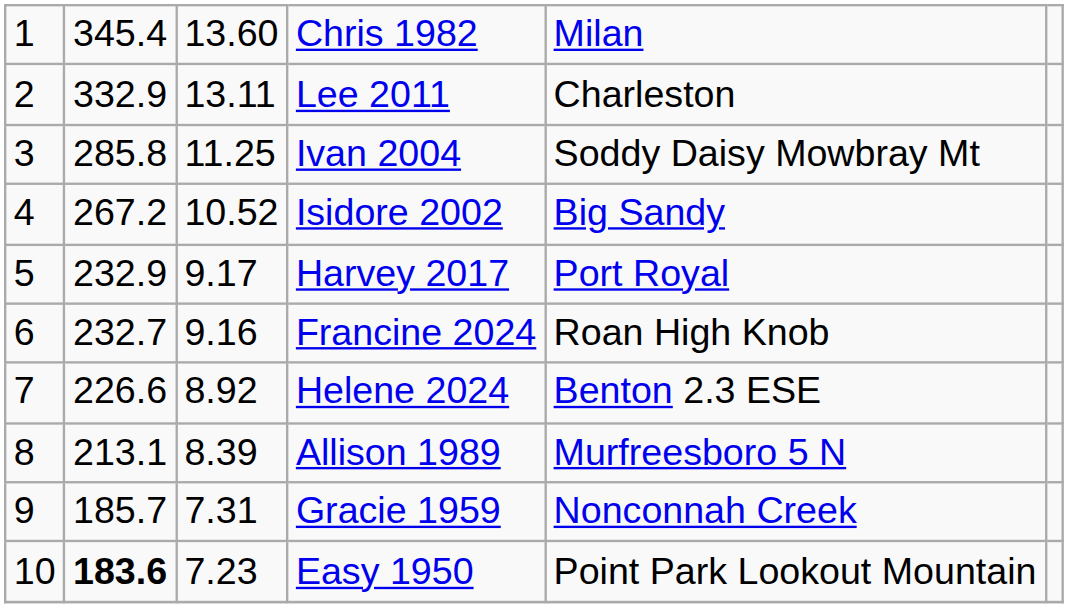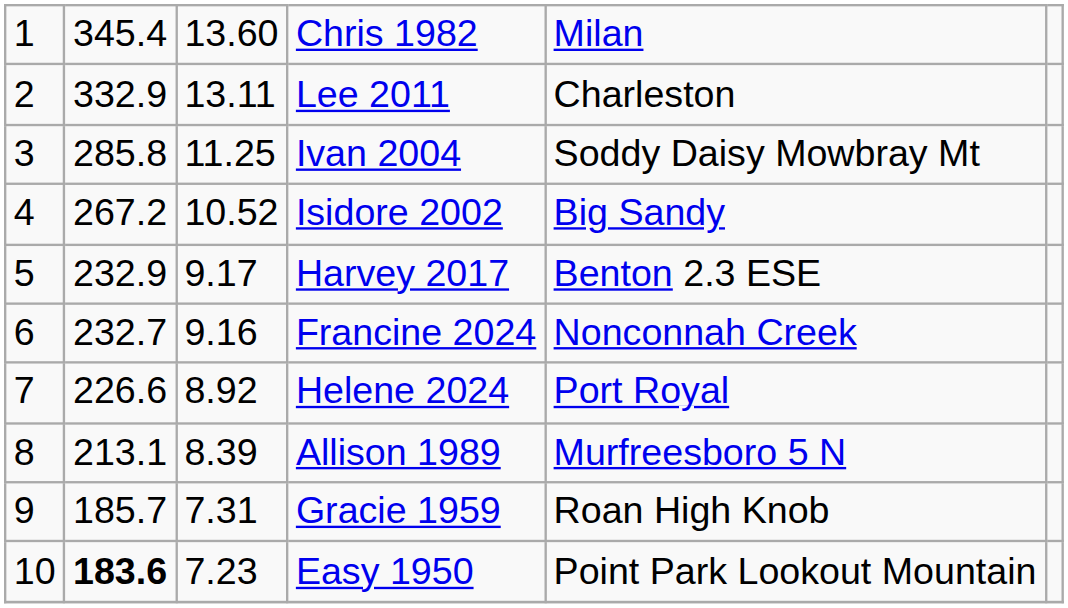Harvey 2017 | column 5: Port Royal -> Benton 2.3 ESE
Francine 2024 | column 5: Roan High Knob -> Nonconnah Creek
Helene 2024 | column 5: Benton 2.3 ESE -> Port Royal
Gracie 1959 | column 5: Nonconnah Creek -> Roan High Knob
